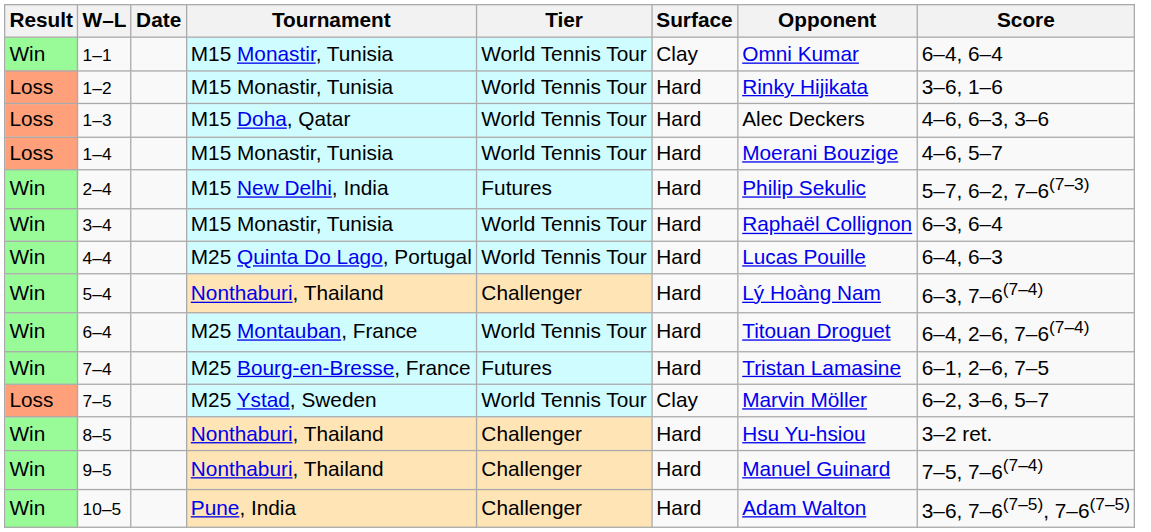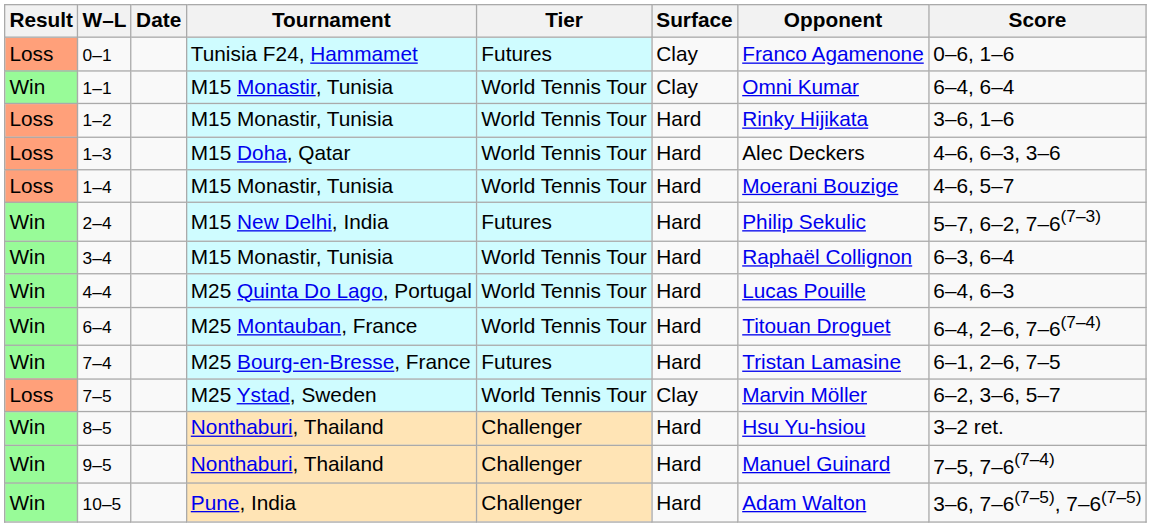+ row: Loss | 0–1 | Tunisia F24, Hammamet | Futures | Clay | Franco Agamenone | 0–6, 1–6
- row: Win | 5–4 | Nonthaburi, Thailand | Challenger | Hard | Lý Hoàng Nam | 6–3, 7–6(7–4)
